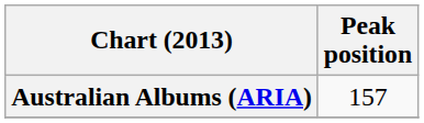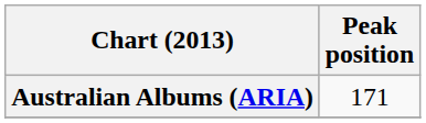Australian Albums (ARIA) | Peak position: 157 -> 171
